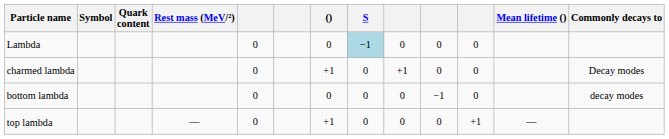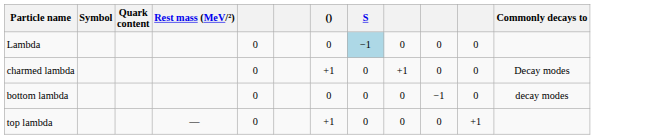- column: Mean lifetime () | —
